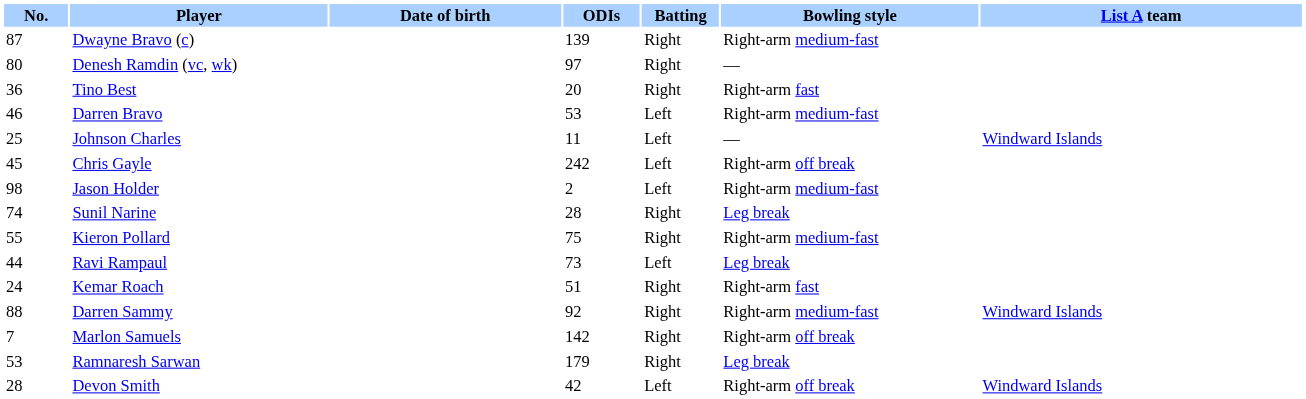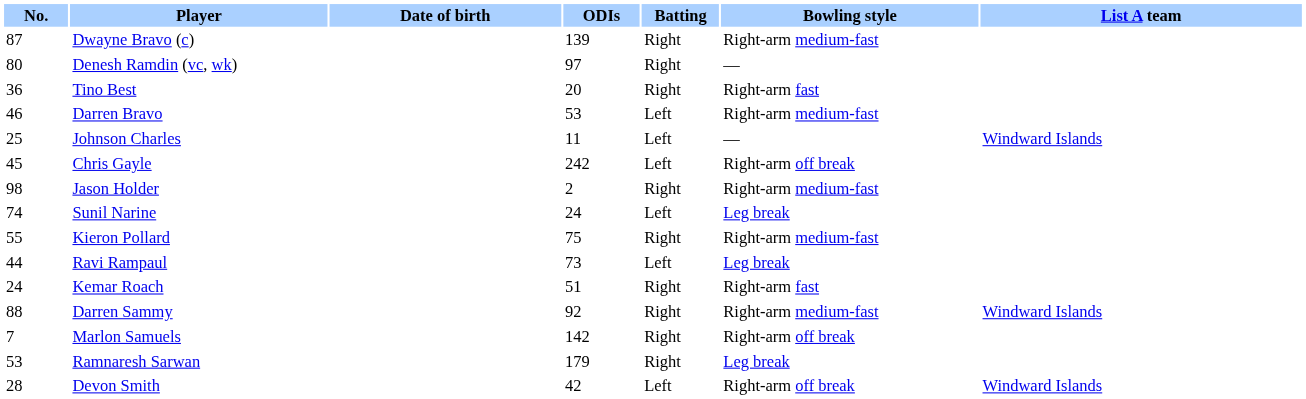Jason Holder | Batting: Left -> Right
Sunil Narine | ODIs: 28 -> 24
Sunil Narine | Batting: Right -> Left
